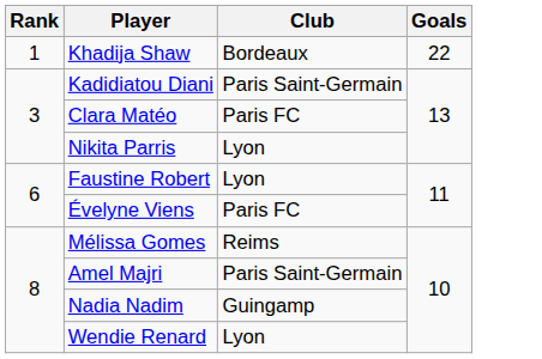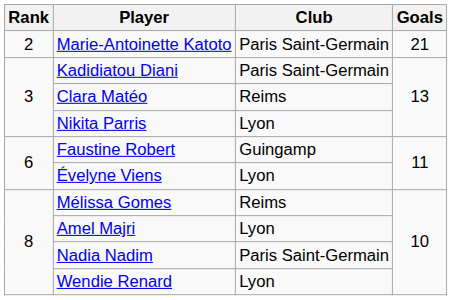- row: 1 | Khadija Shaw | Bordeaux | 22
+ row: 2 | Marie-Antoinette Katoto | Paris Saint-Germain | 21
Clara Matéo | Club: Paris FC -> Reims
Faustine Robert | Club: Lyon -> Guingamp
Évelyne Viens | Club: Paris FC -> Lyon
Amel Majri | Club: Paris Saint-Germain -> Lyon
Nadia Nadim | Club: Guingamp -> Paris Saint-Germain
